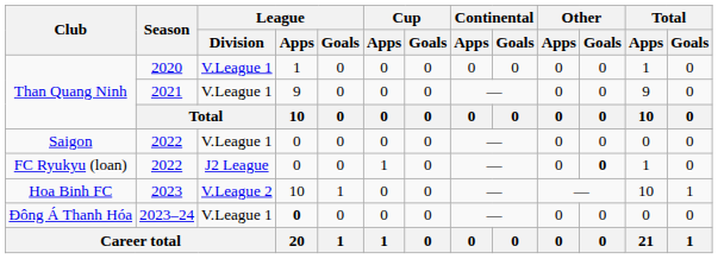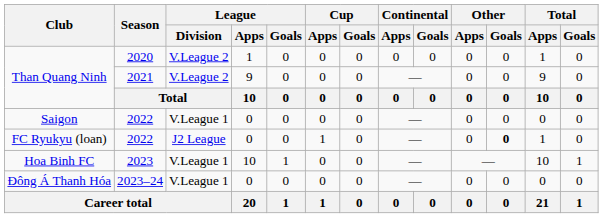Than Quang Ninh / 2020 | League / Division: V.League 1 -> V.League 2
Than Quang Ninh / 2021 | League / Division: V.League 1 -> V.League 2
Hoa Binh FC | League / Division: V.League 2 -> V.League 1
Đông Á Thanh Hóa | League / Apps: bold -> normal
